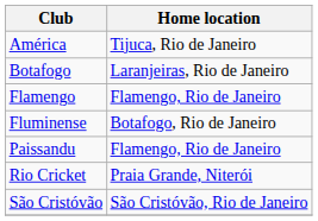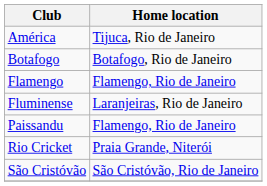Botafogo | Home location: Laranjeiras, Rio de Janeiro -> Botafogo, Rio de Janeiro
Fluminense | Home location: Botafogo, Rio de Janeiro -> Laranjeiras, Rio de Janeiro
